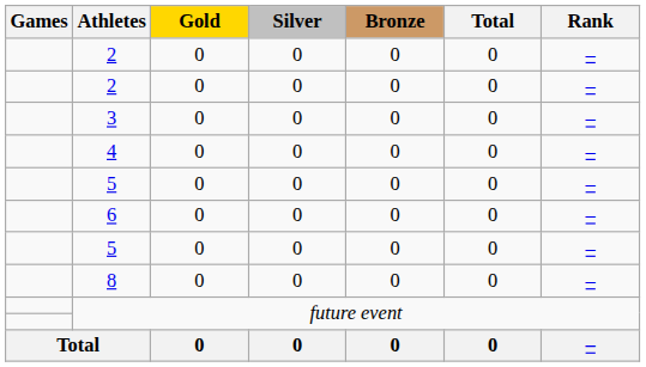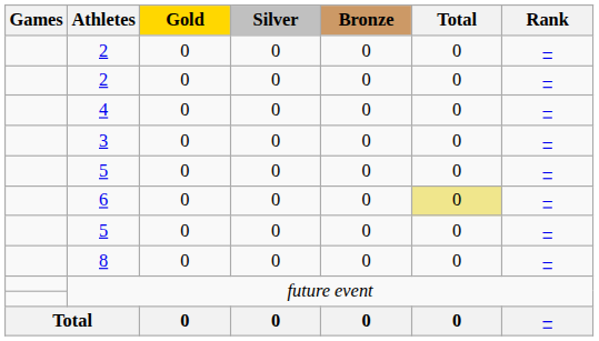rows swapped: 3 <-> 4
6 | Total: no background -> khaki background
